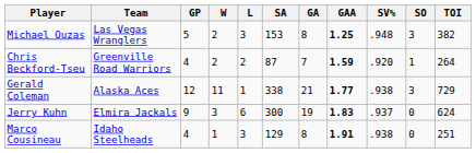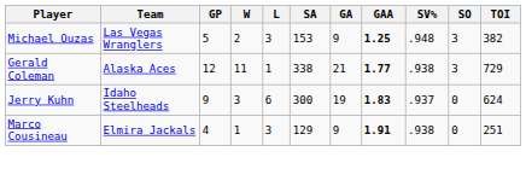Michael Ouzas | GA: 8 -> 9
- row: Chris Beckford-Tseu | Greenville Road Warriors | 4 | 2 | 2 | 87 | 7 | 1.59 | .920 | 1 | 264
Jerry Kuhn | Team: Elmira Jackals -> Idaho Steelheads
Marco Cousineau | Team: Idaho Steelheads -> Elmira Jackals
Marco Cousineau | GA: 8 -> 9
